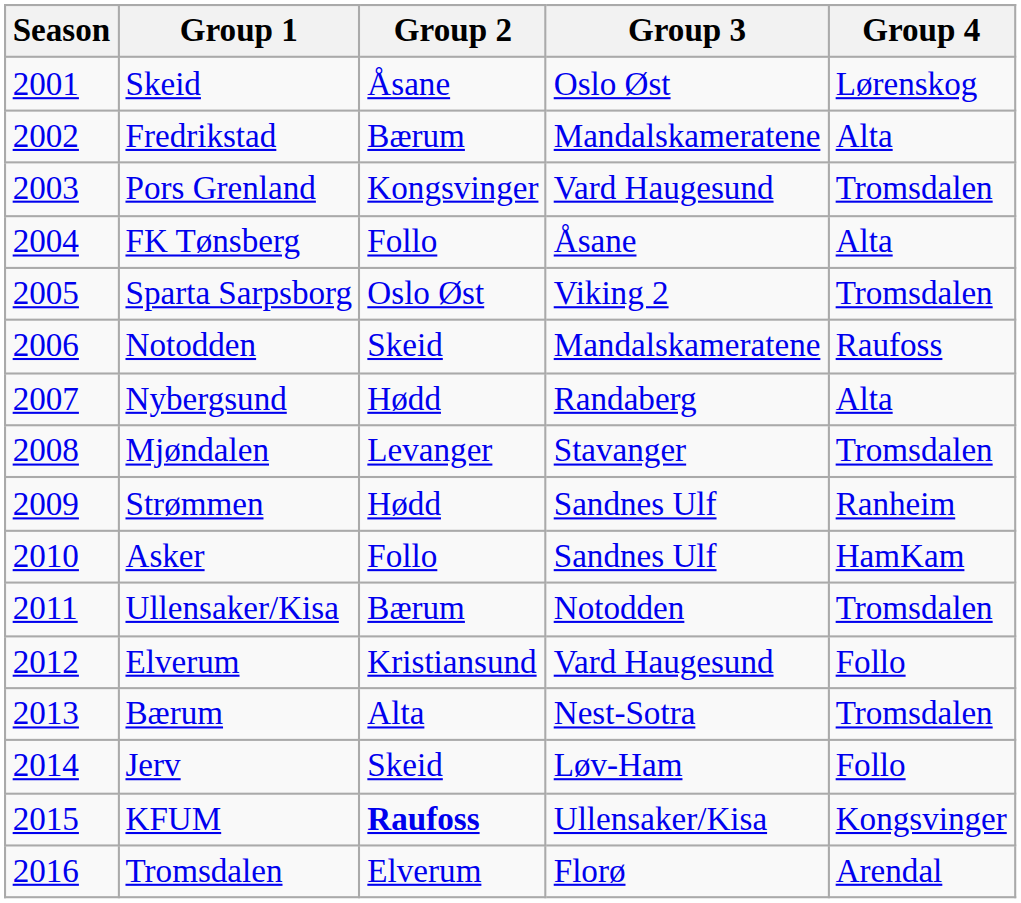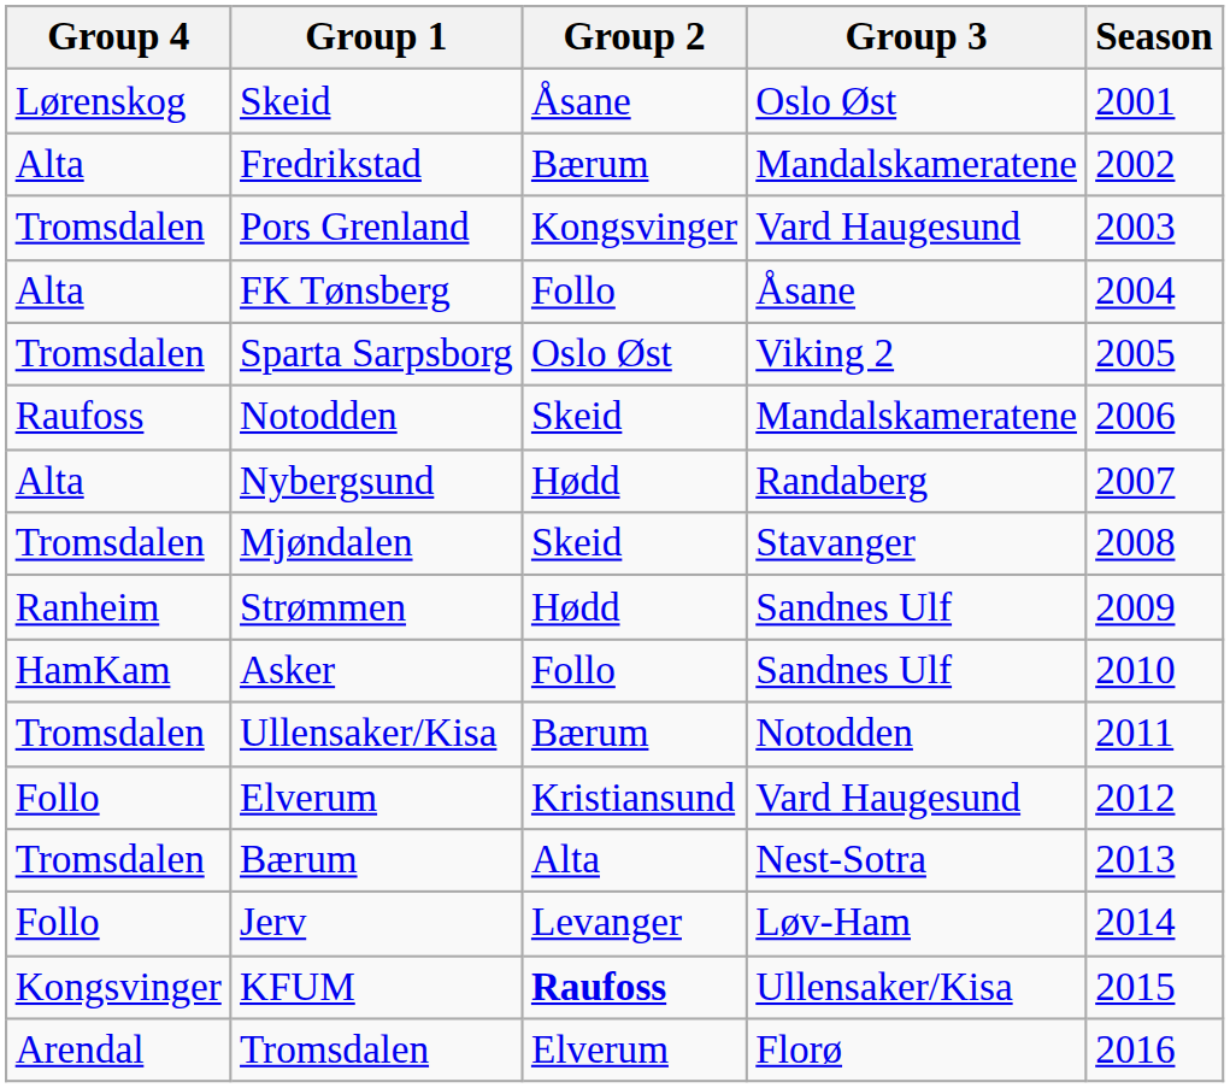columns swapped: Season <-> Group 4
Mjøndalen | Group 2: Levanger -> Skeid
Jerv | Group 2: Skeid -> Levanger
